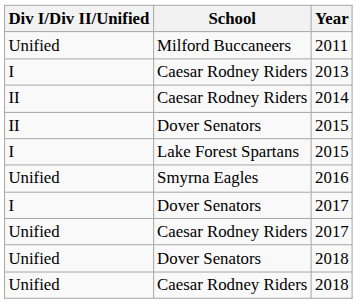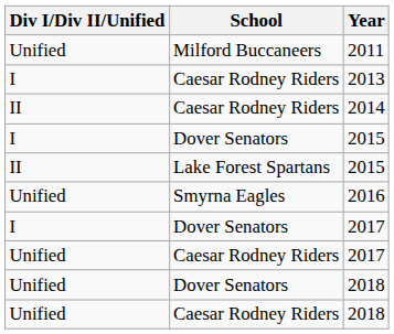Dover Senators / 2015 | Div I/Div II/Unified: II -> I
Lake Forest Spartans / 2015 | Div I/Div II/Unified: I -> II
